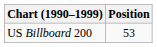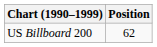US Billboard 200 | Position: 53 -> 62
